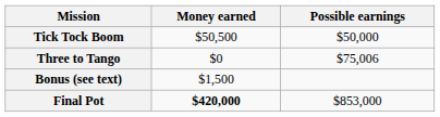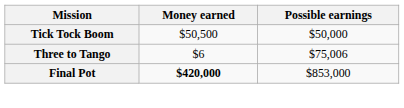Three to Tango | Money earned: $0 -> $6
- row: Bonus (see text) | $1,500
